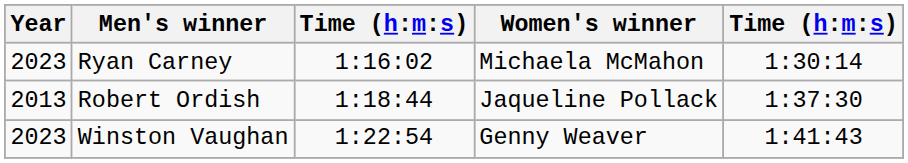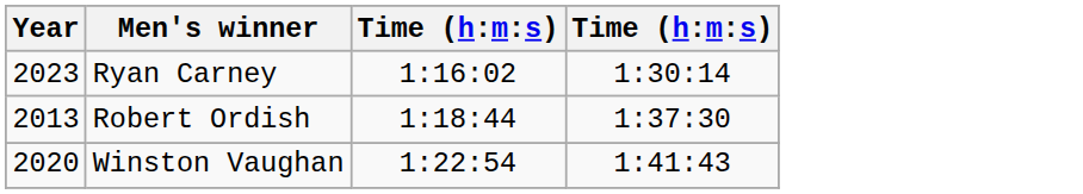- column: Women's winner | Michaela McMahon | Jaqueline Pollack | Genny Weaver
Winston Vaughan | Year: 2023 -> 2020
